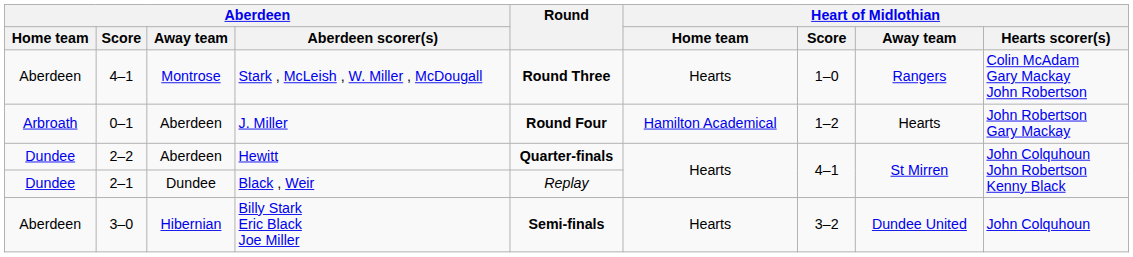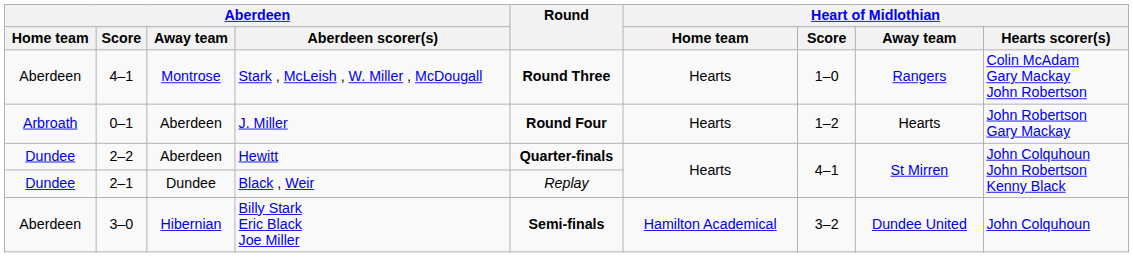J. Miller | Heart of Midlothian / Home team: Hamilton Academical -> Hearts
Billy Stark Eric Black Joe Miller | Heart of Midlothian / Home team: Hearts -> Hamilton Academical
